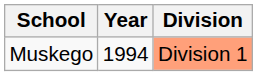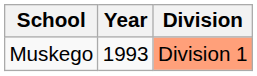Muskego | Year: 1994 -> 1993
